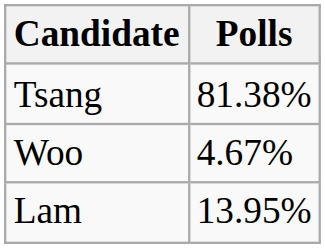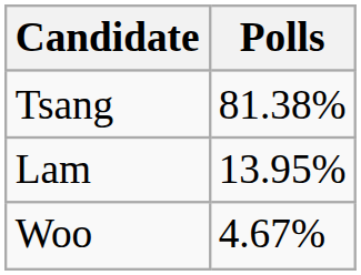rows swapped: Lam <-> Woo
